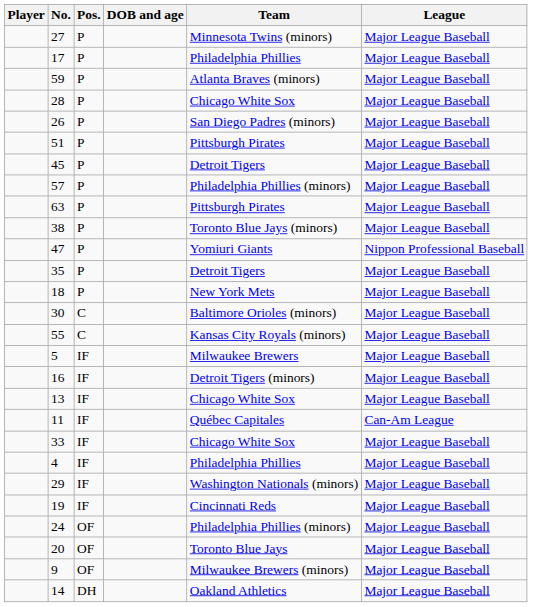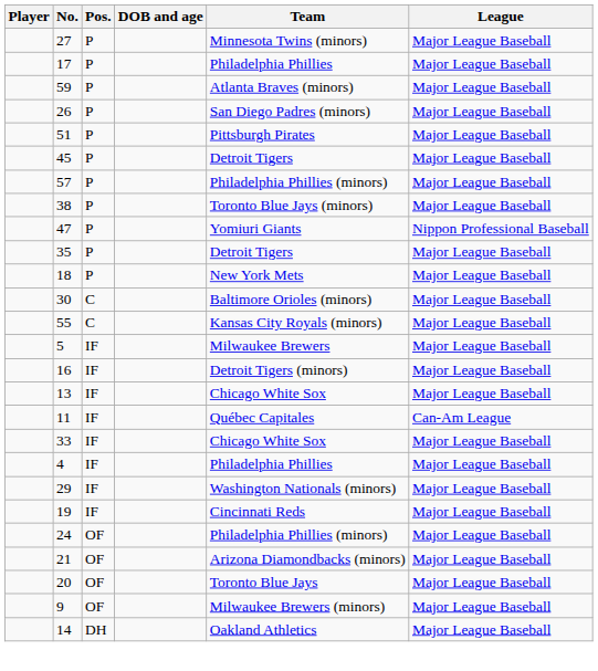- row: 28 | P | Chicago White Sox | Major League Baseball
- row: 63 | P | Pittsburgh Pirates | Major League Baseball
+ row: 21 | OF | Arizona Diamondbacks (minors) | Major League Baseball
